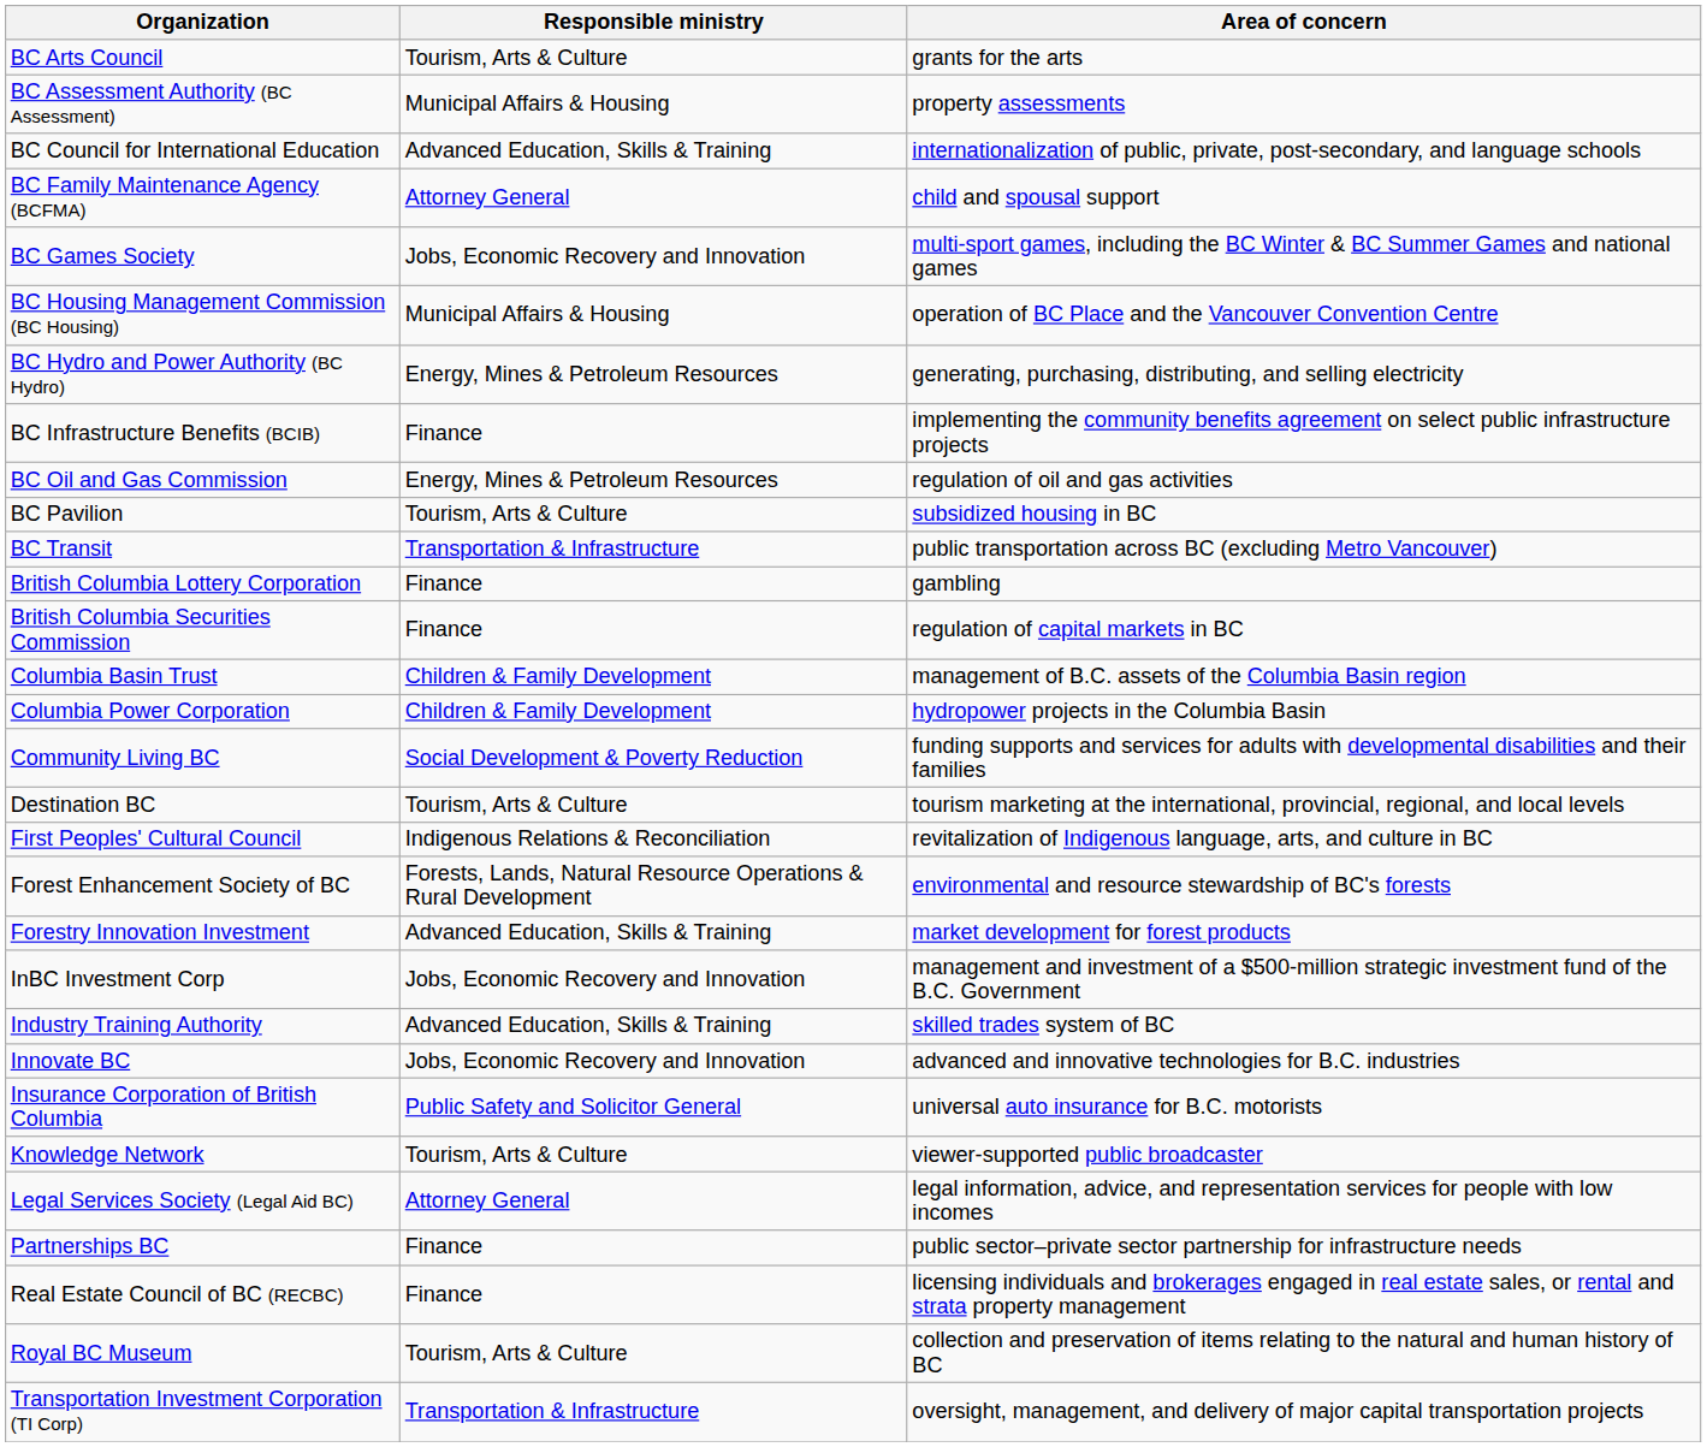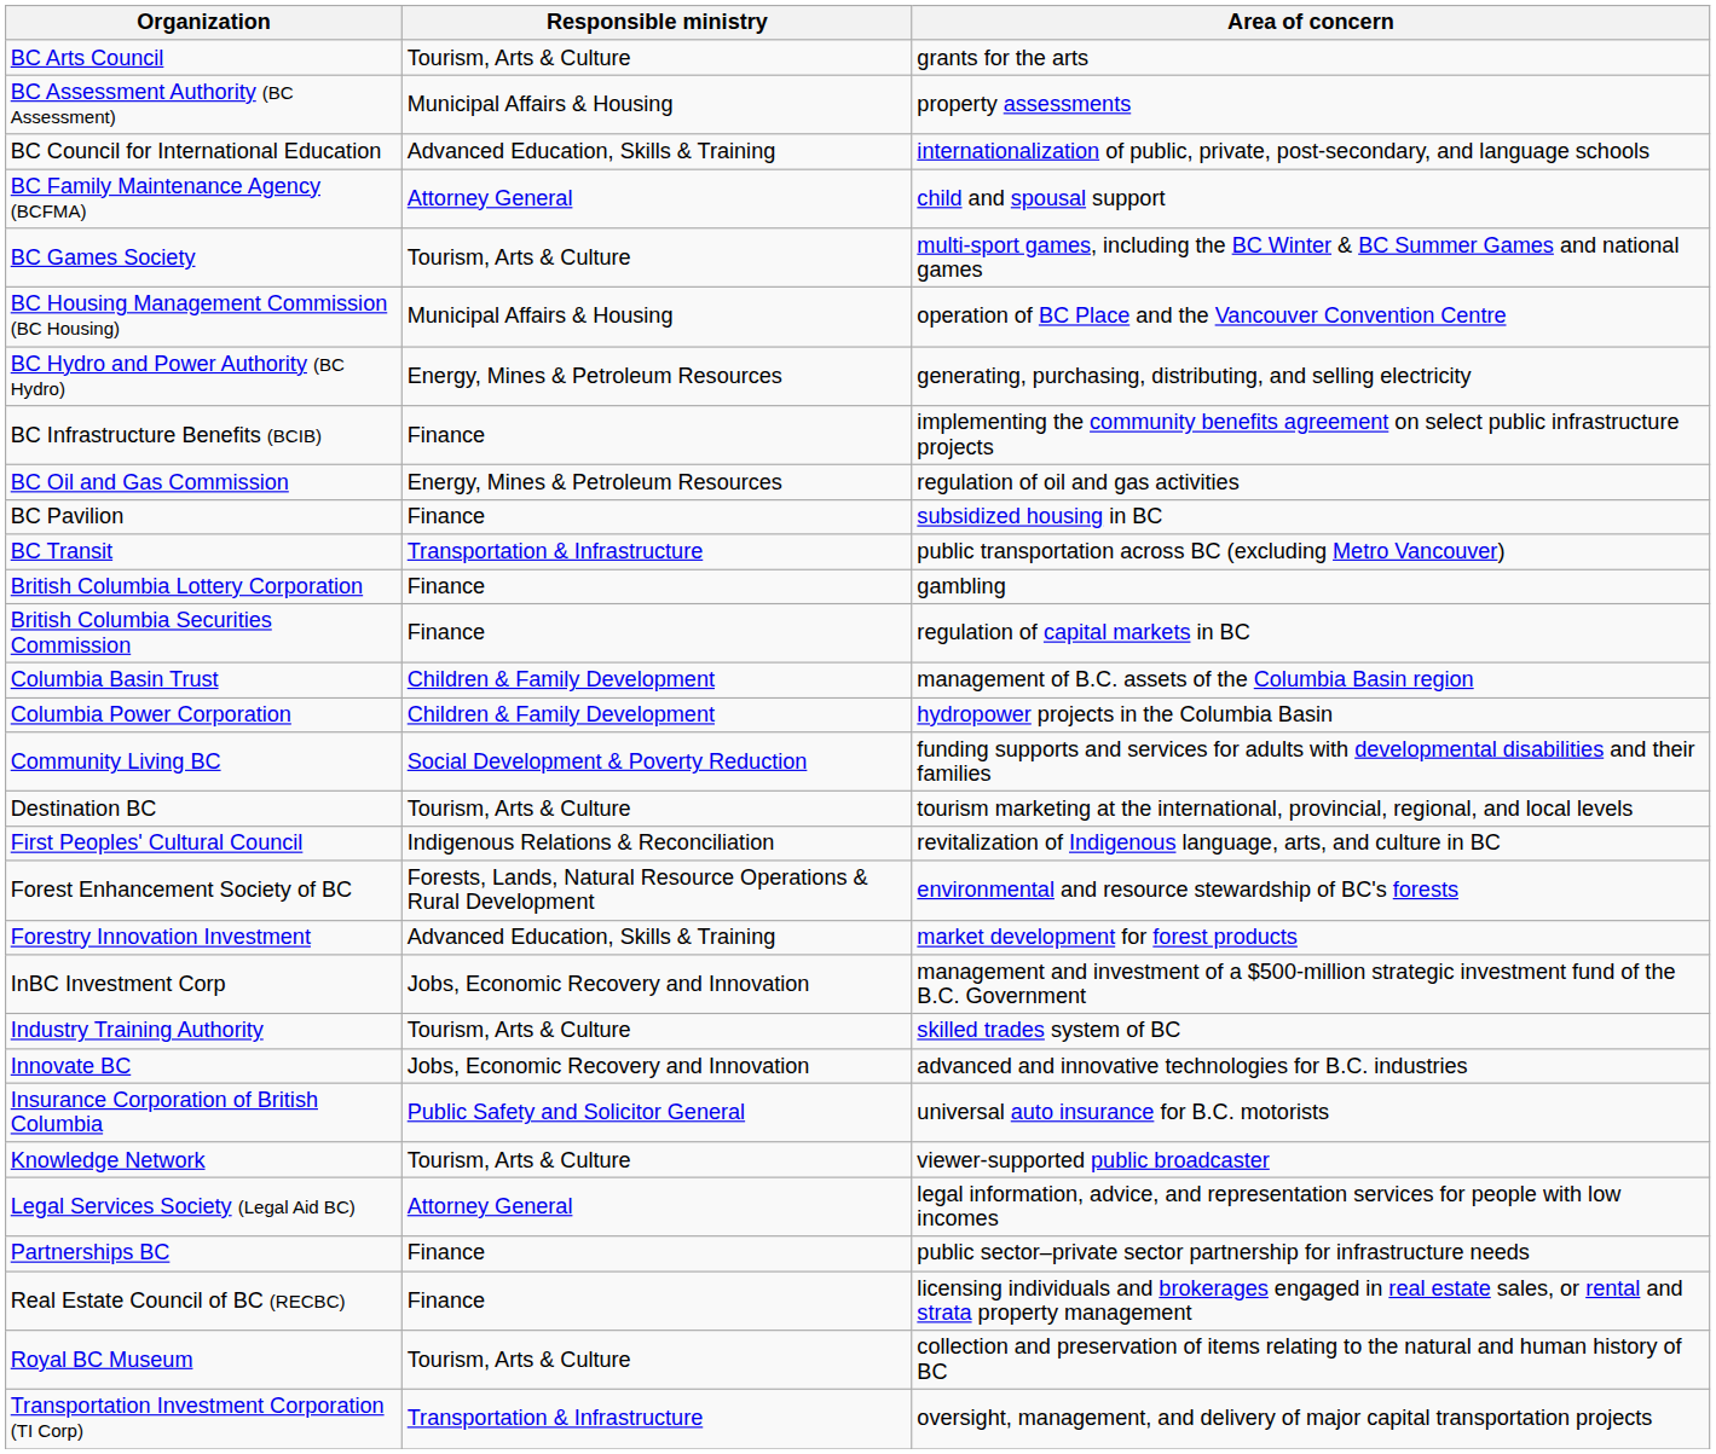BC Games Society | Responsible ministry: Jobs, Economic Recovery and Innovation -> Tourism, Arts & Culture
BC Pavilion | Responsible ministry: Tourism, Arts & Culture -> Finance
Industry Training Authority | Responsible ministry: Advanced Education, Skills & Training -> Tourism, Arts & Culture
